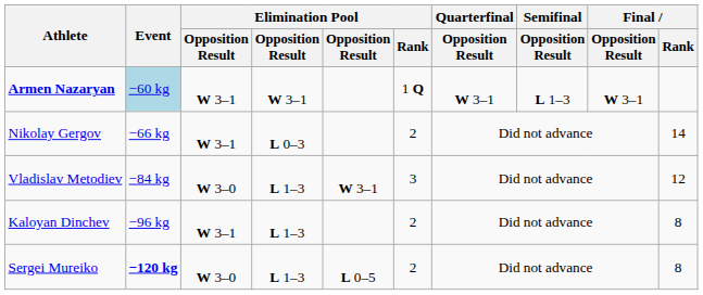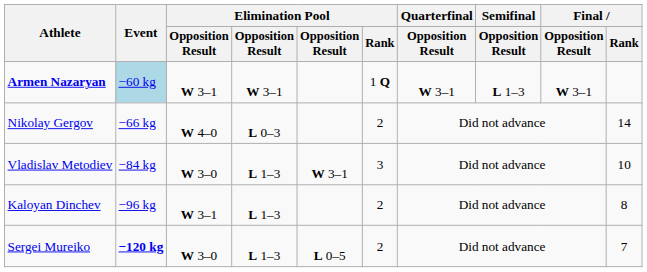Nikolay Gergov | column 3: W 3–1 -> W 4–0
Vladislav Metodiev | Final / Rank: 12 -> 10
Sergei Mureiko | Final / Rank: 8 -> 7
